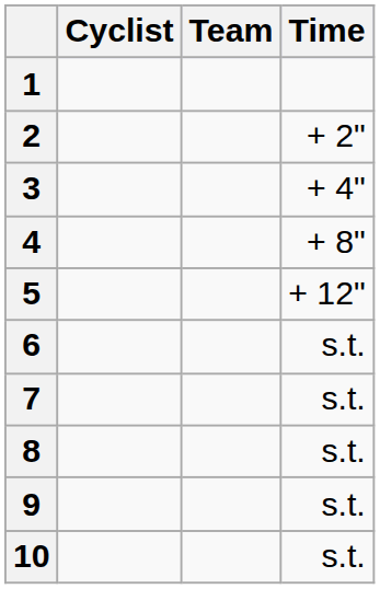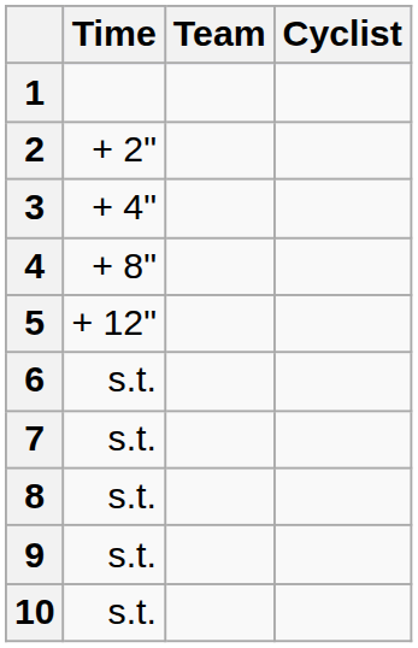columns swapped: Cyclist <-> Time
